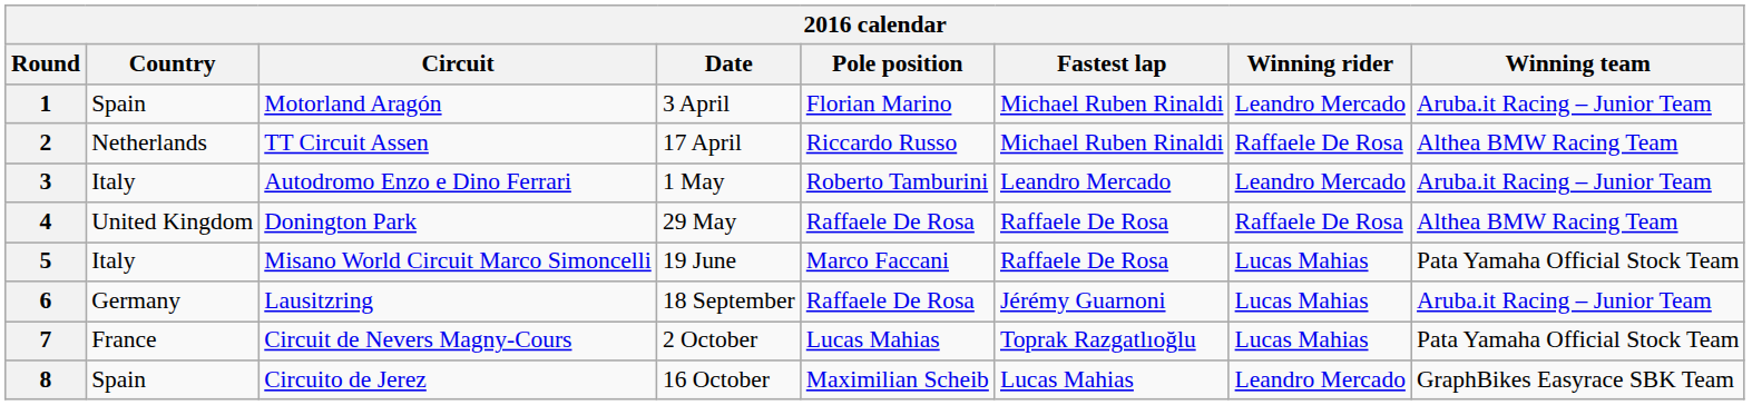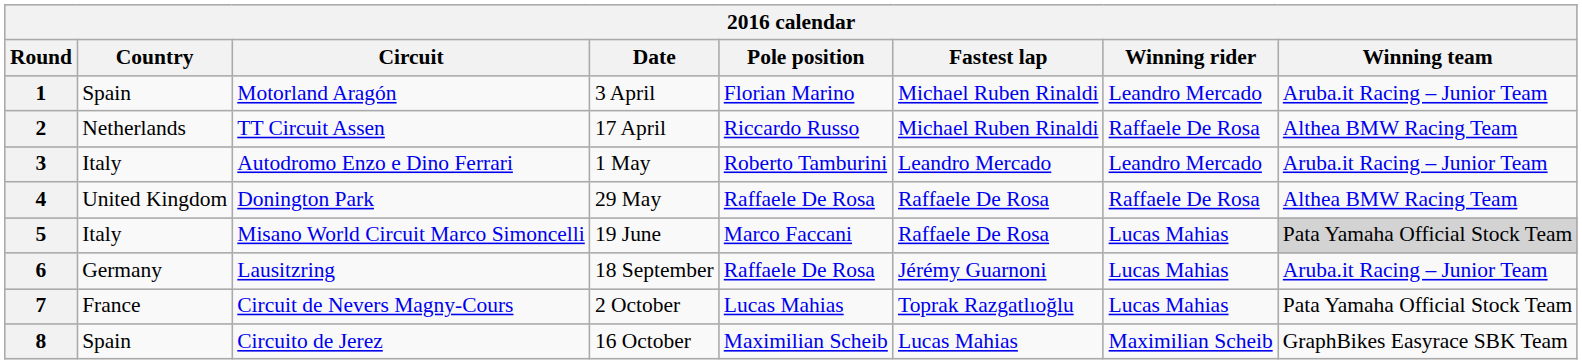5 | Winning team: no background -> lightgrey background
8 | Winning rider: Leandro Mercado -> Maximilian Scheib
